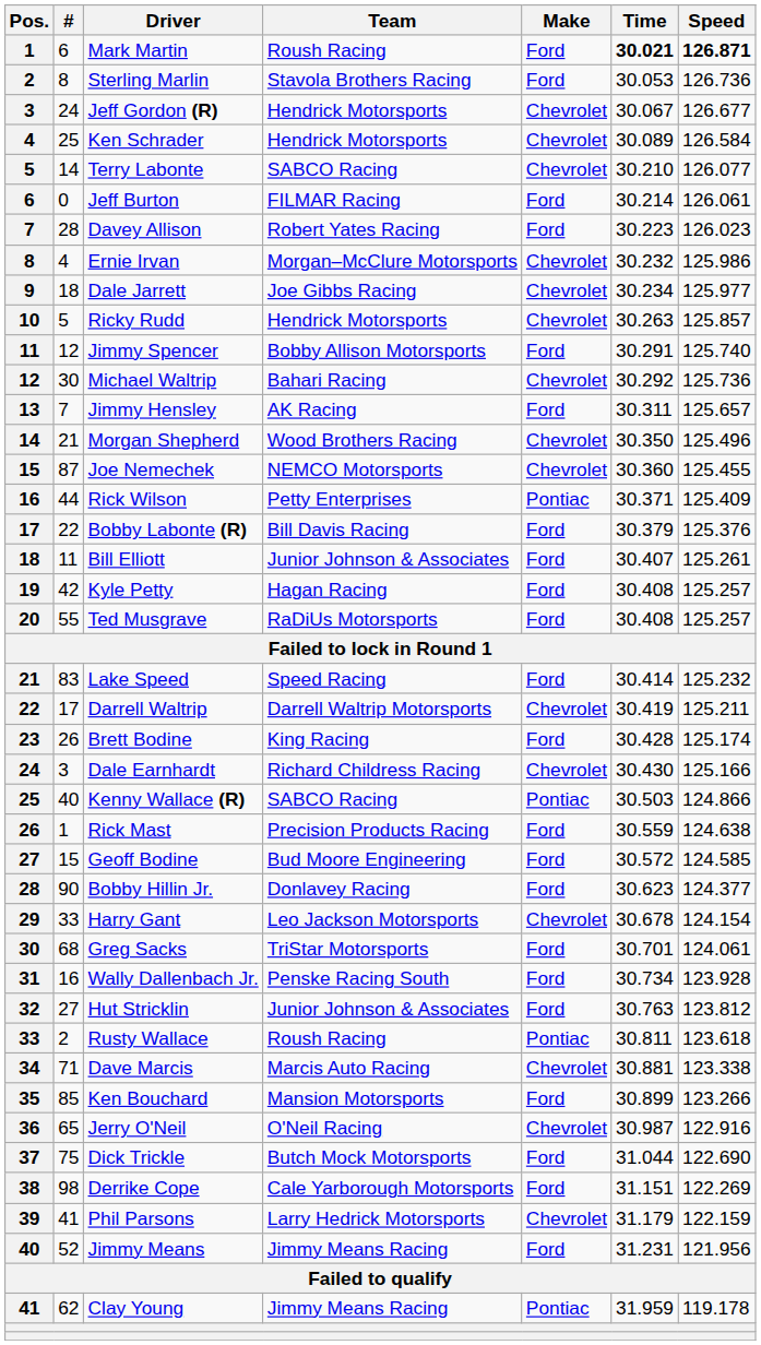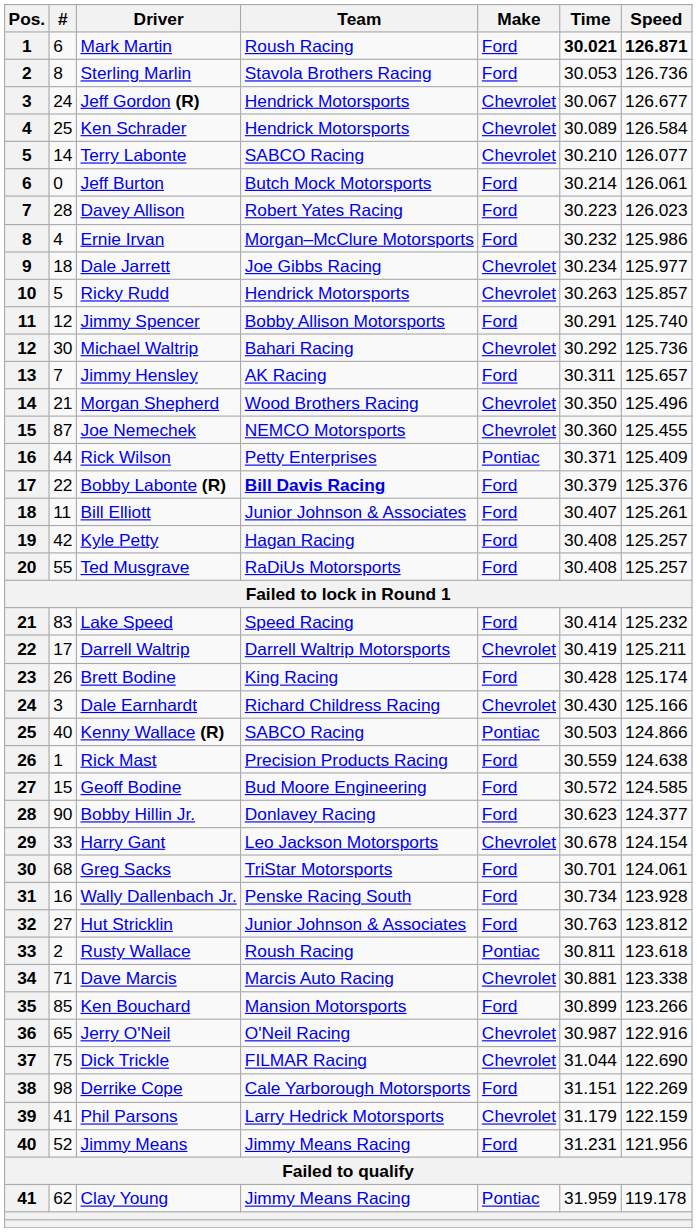Jeff Burton | Team: FILMAR Racing -> Butch Mock Motorsports
Ernie Irvan | Make: Chevrolet -> Ford
Bobby Labonte (R) | Team: normal -> bold
Dick Trickle | Team: Butch Mock Motorsports -> FILMAR Racing
Dick Trickle | Make: Ford -> Chevrolet
